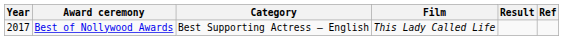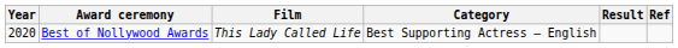columns swapped: Category <-> Film
Best of Nollywood Awards | Year: 2017 -> 2020
